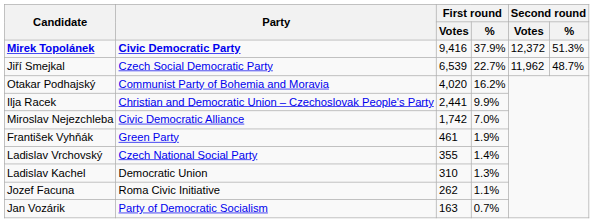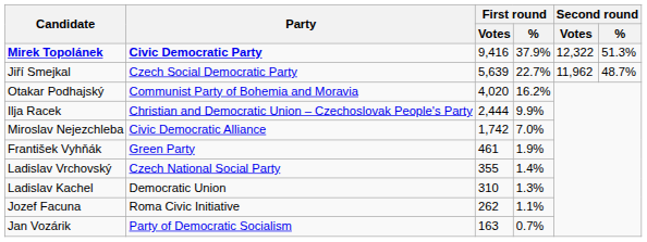Mirek Topolánek | Second round / Votes: 12,372 -> 12,322
Jiří Smejkal | First round / Votes: 6,539 -> 5,639
Ilja Racek | First round / Votes: 2,441 -> 2,444
